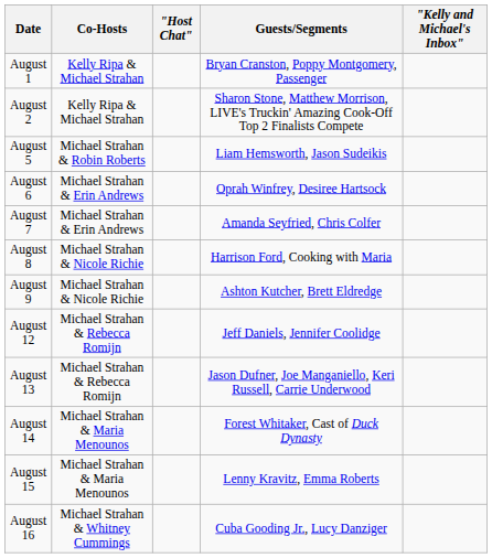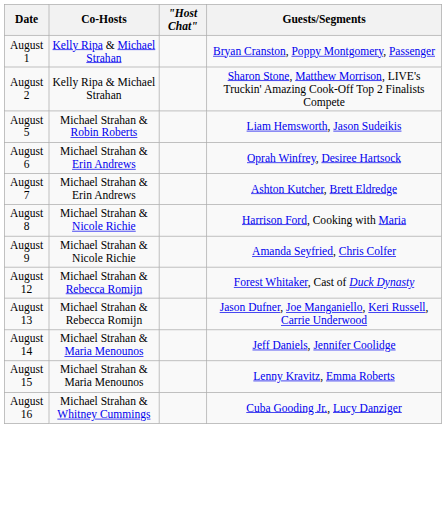- column: "Kelly and Michael's Inbox"
August 7 | Guests/Segments: Amanda Seyfried, Chris Colfer -> Ashton Kutcher, Brett Eldredge
August 9 | Guests/Segments: Ashton Kutcher, Brett Eldredge -> Amanda Seyfried, Chris Colfer
August 12 | Guests/Segments: Jeff Daniels, Jennifer Coolidge -> Forest Whitaker, Cast of Duck Dynasty
August 14 | Guests/Segments: Forest Whitaker, Cast of Duck Dynasty -> Jeff Daniels, Jennifer Coolidge
